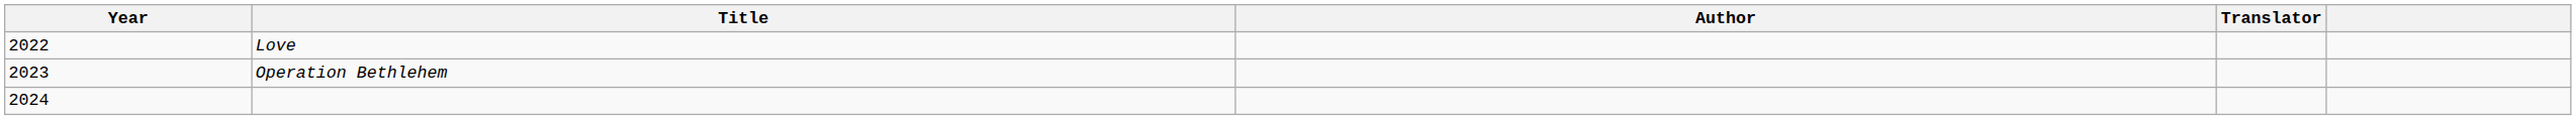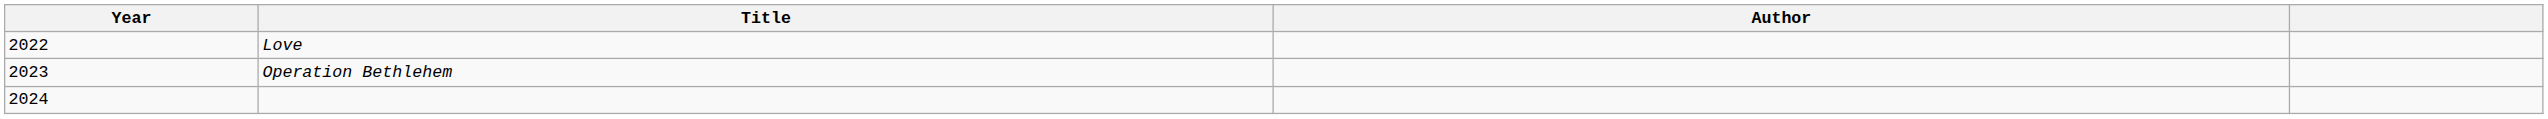- column: Translator
